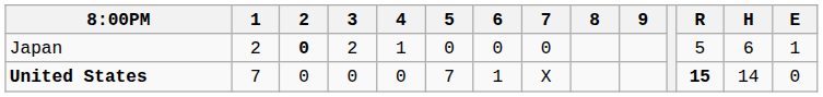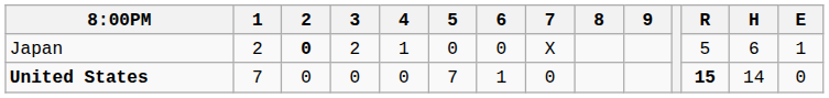Japan | 7: 0 -> X
United States | 7: X -> 0
